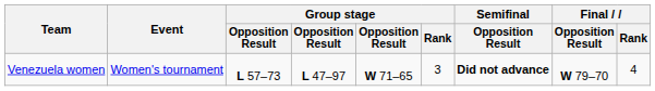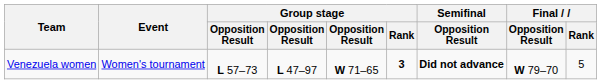Venezuela women | Group stage / Rank: normal -> bold
Venezuela women | Final / Rank: 4 -> 5
